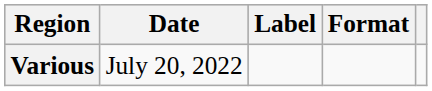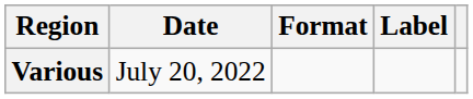columns swapped: Format <-> Label
